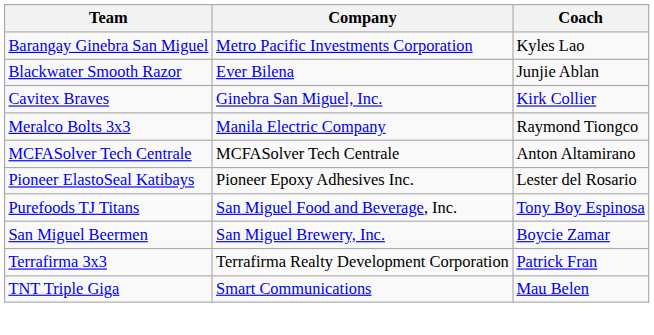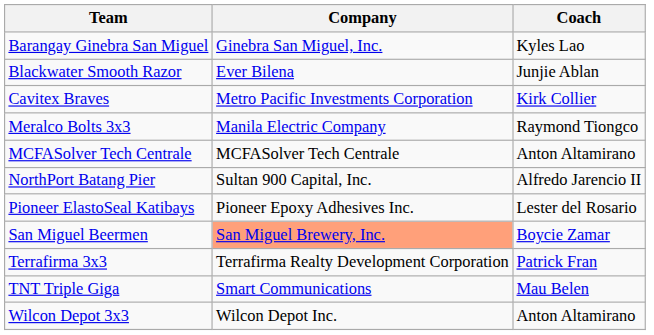Barangay Ginebra San Miguel | Company: Metro Pacific Investments Corporation -> Ginebra San Miguel, Inc.
Cavitex Braves | Company: Ginebra San Miguel, Inc. -> Metro Pacific Investments Corporation
+ row: NorthPort Batang Pier | Sultan 900 Capital, Inc. | Alfredo Jarencio II
- row: Purefoods TJ Titans | San Miguel Food and Beverage, Inc. | Tony Boy Espinosa
San Miguel Beermen | Company: no background -> lightsalmon background
+ row: Wilcon Depot 3x3 | Wilcon Depot Inc. | Anton Altamirano
